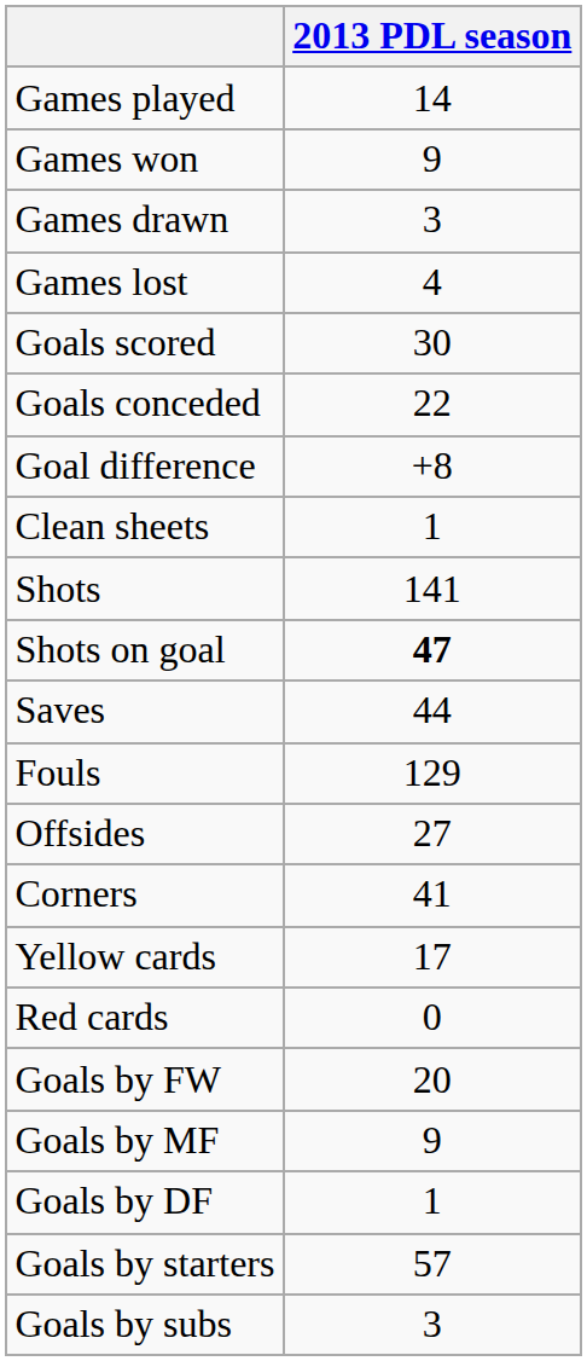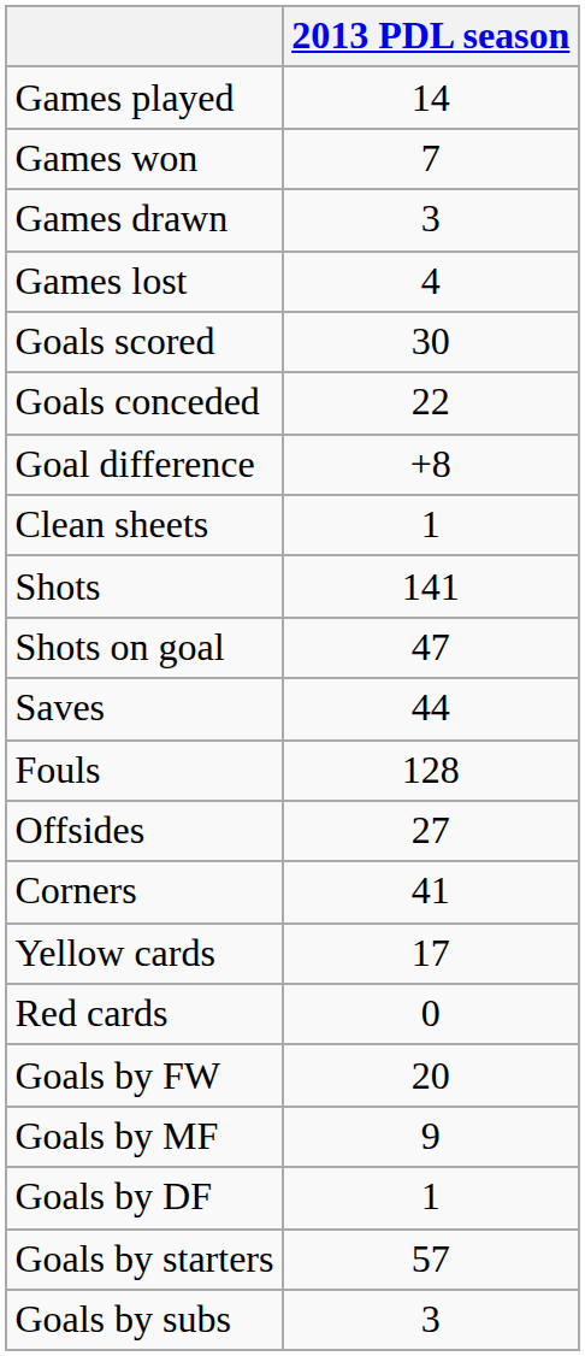Games won | 2013 PDL season: 9 -> 7
Shots on goal | 2013 PDL season: bold -> normal
Fouls | 2013 PDL season: 129 -> 128
